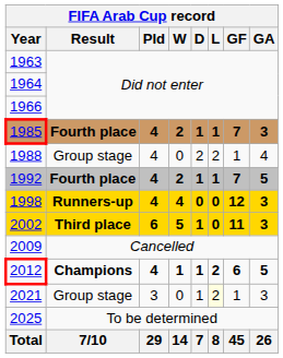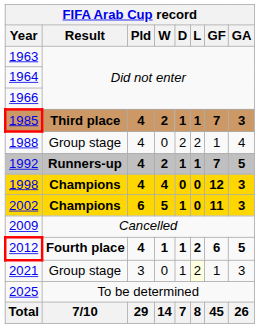1985 | Result: Fourth place -> Third place
1992 | Result: Fourth place -> Runners-up
1998 | Result: Runners-up -> Champions
2002 | Result: Third place -> Champions
2012 | Result: Champions -> Fourth place
